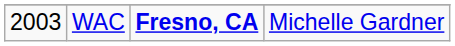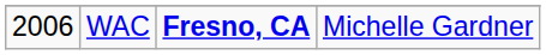WAC | column 1: 2003 -> 2006
